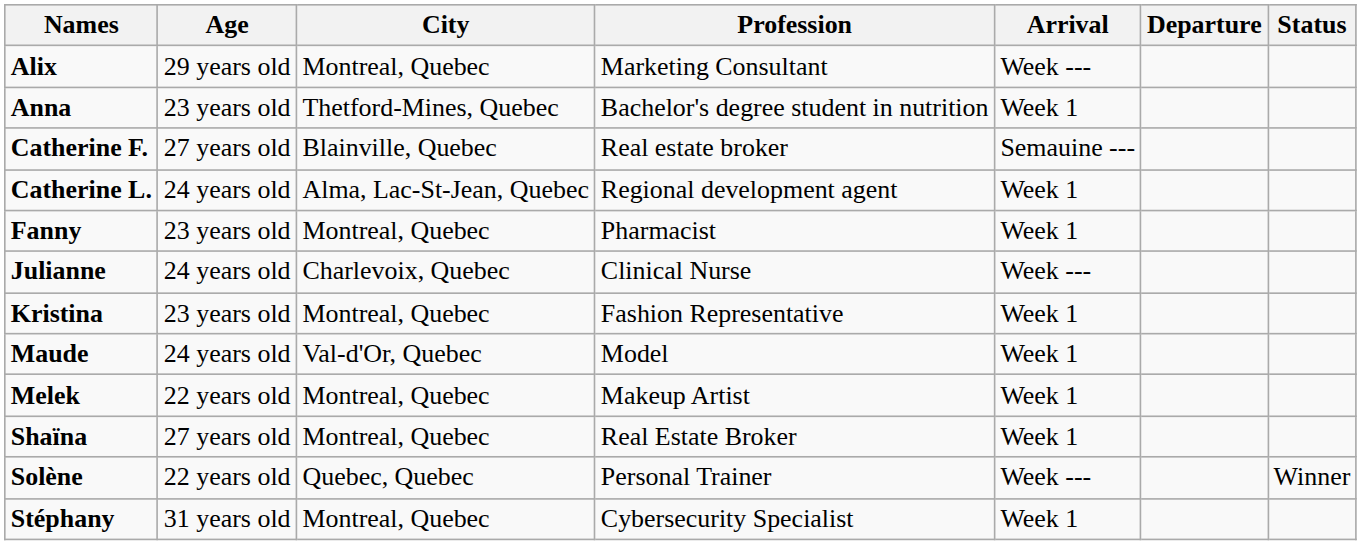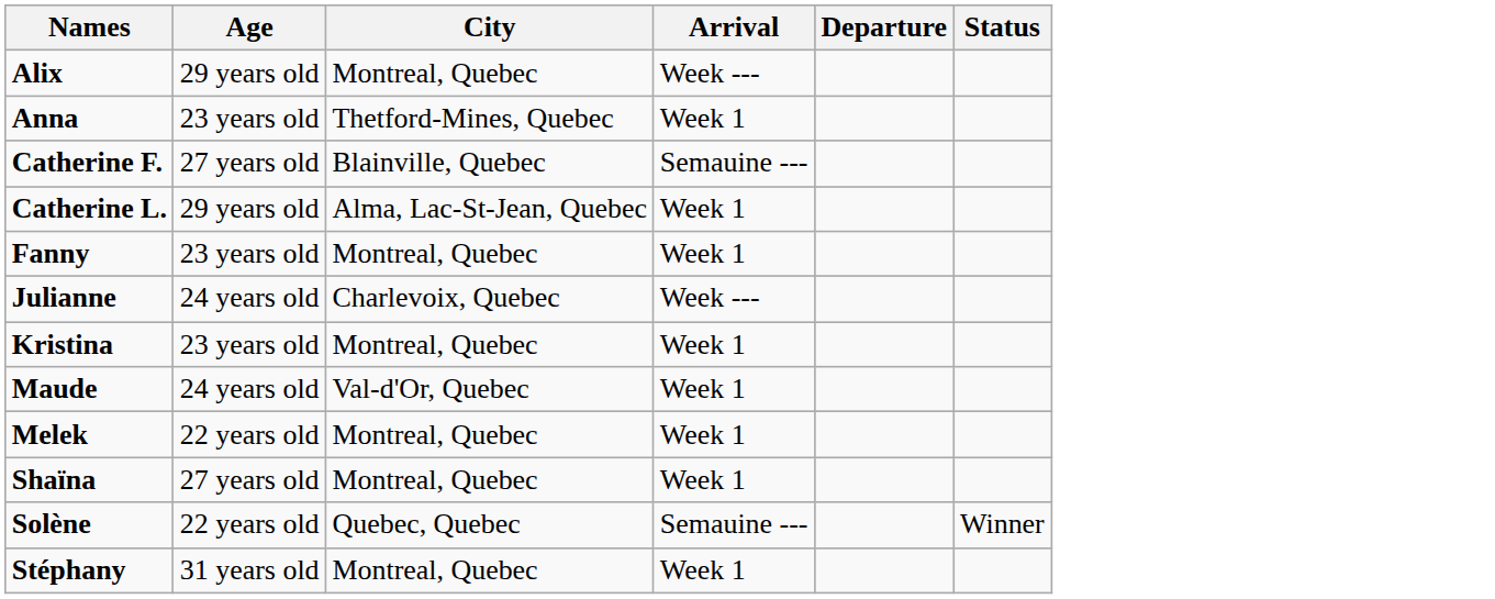- column: Profession | Marketing Consultant | Bachelor's degree student in nutrition | Real estate broker | Regional development agent | Pharmacist | Clinical Nurse | Fashion Representative | Model | Makeup Artist | Real Estate Broker | Personal Trainer | Cybersecurity Specialist
Catherine L. | Age: 24 years old -> 29 years old
Solène | Arrival: Week --- -> Semauine ---
